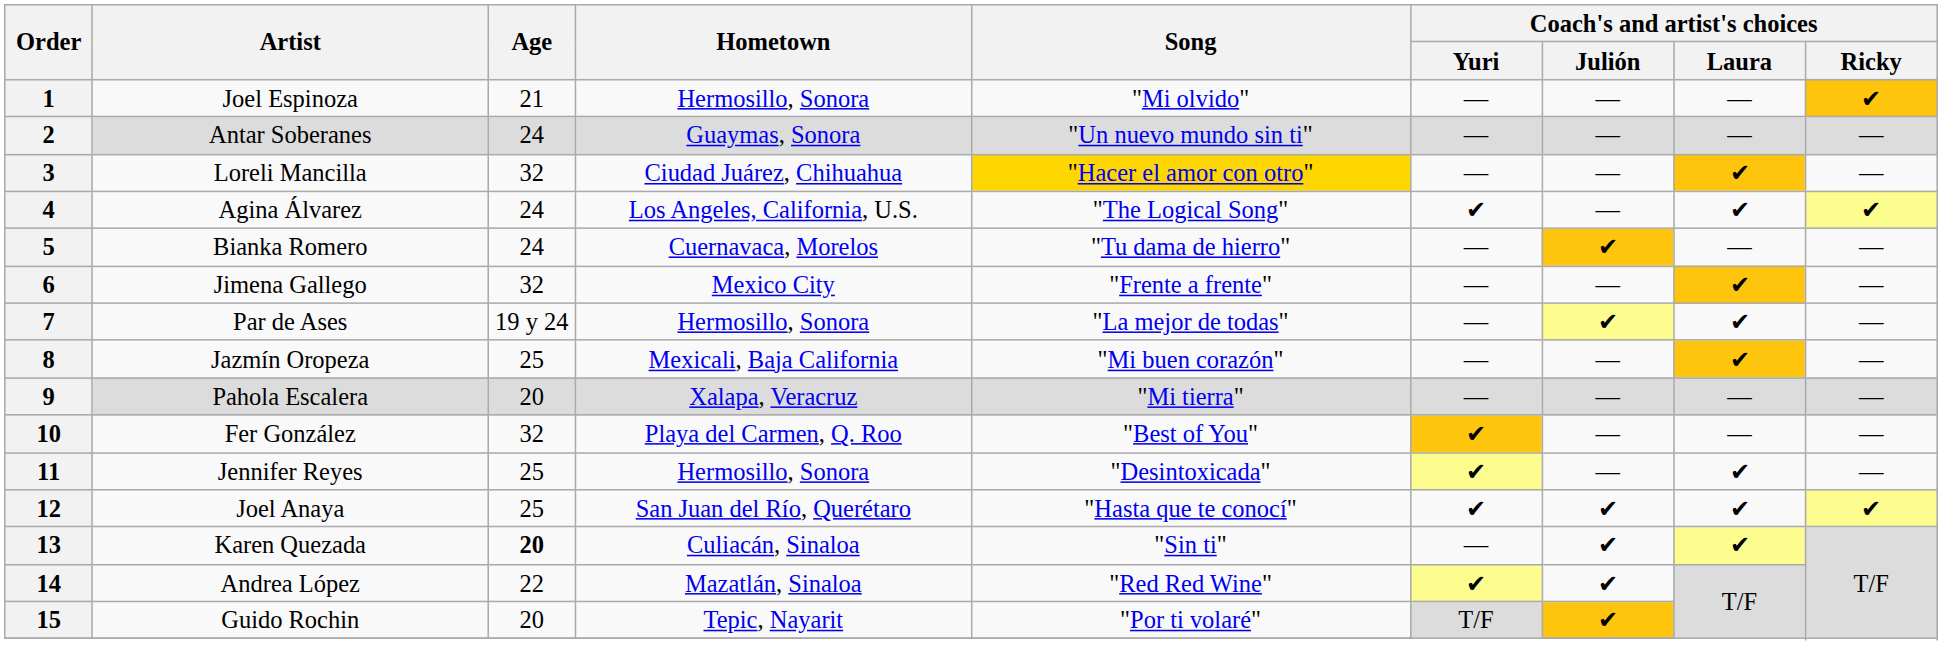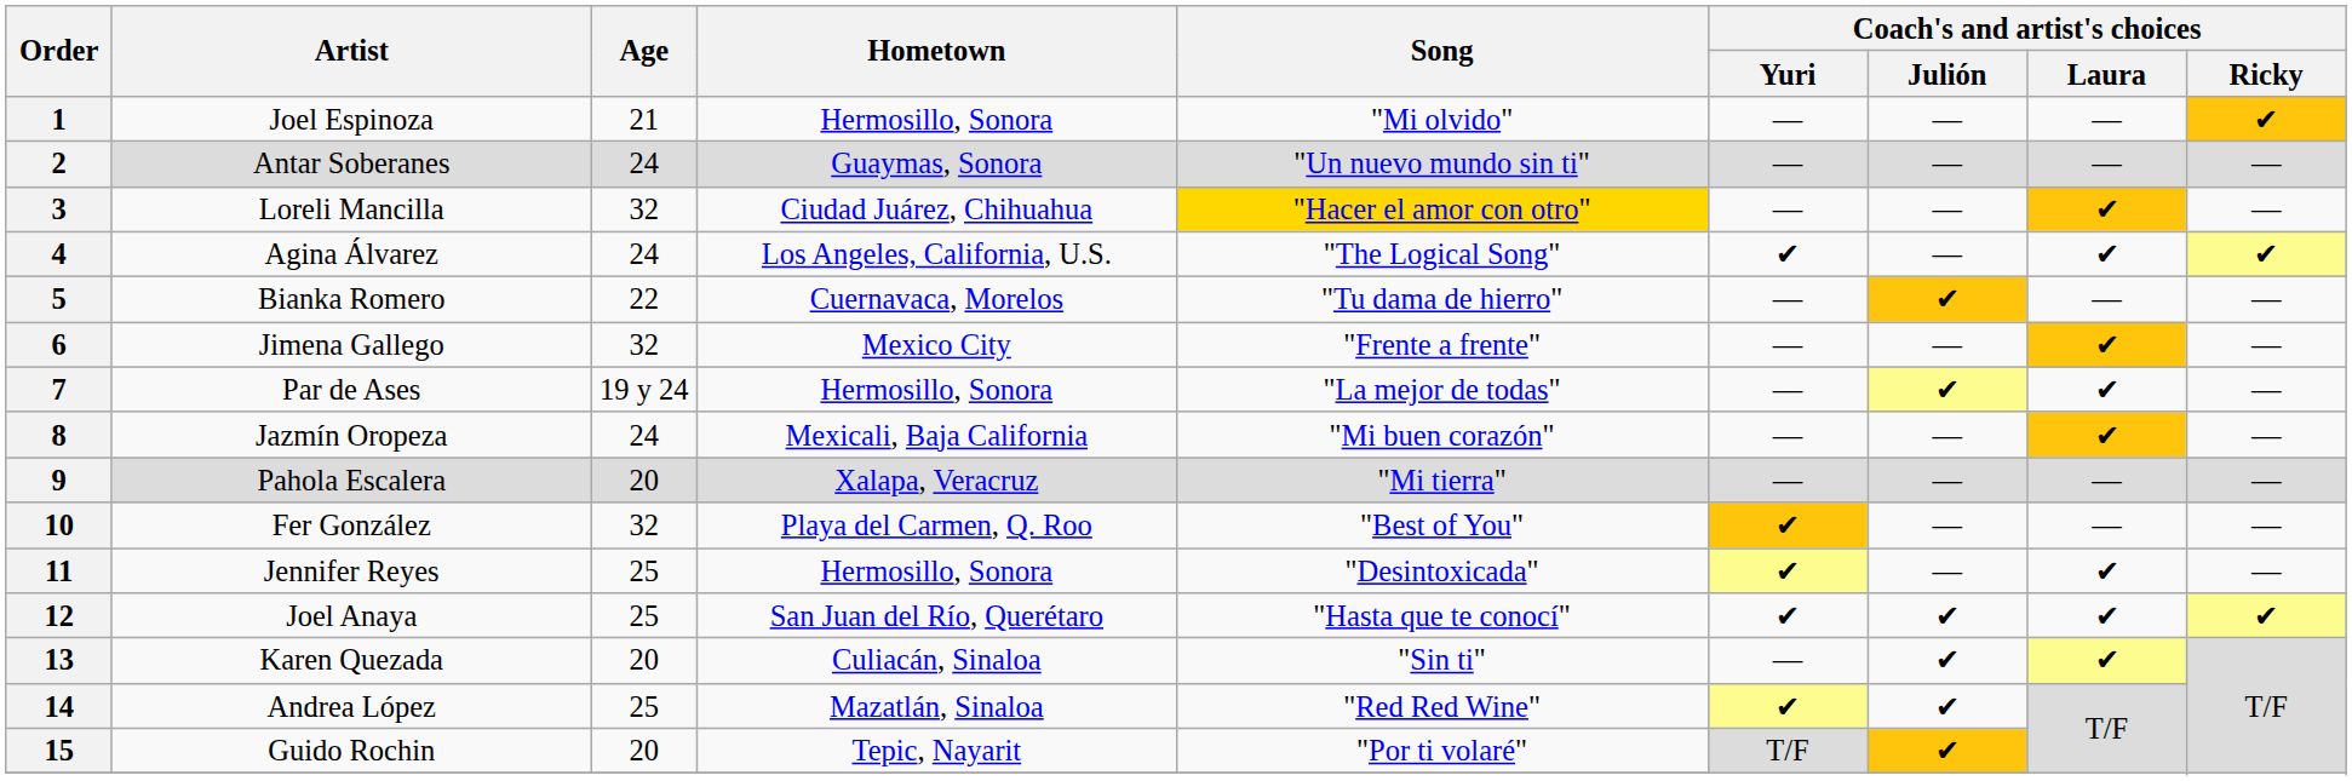5 | Age: 24 -> 22
8 | Age: 25 -> 24
13 | Age: bold -> normal
14 | Age: 22 -> 25
